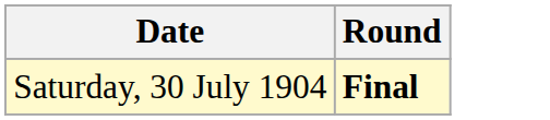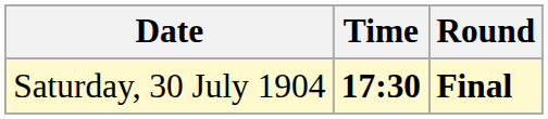+ column: Time | 17:30
